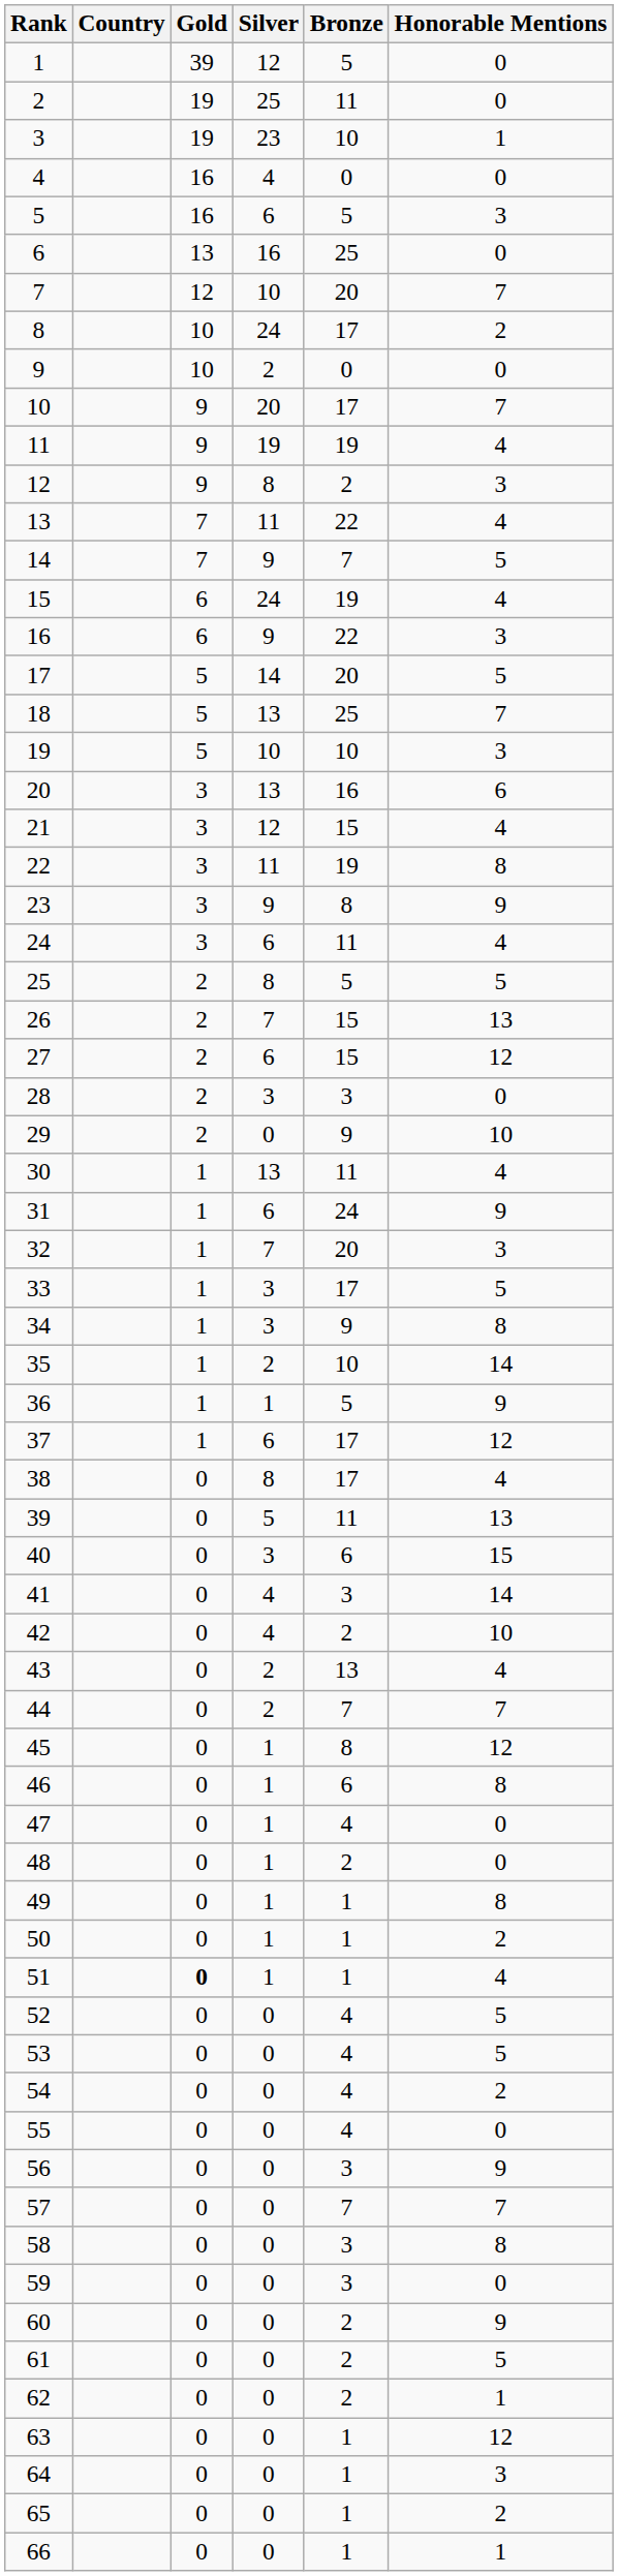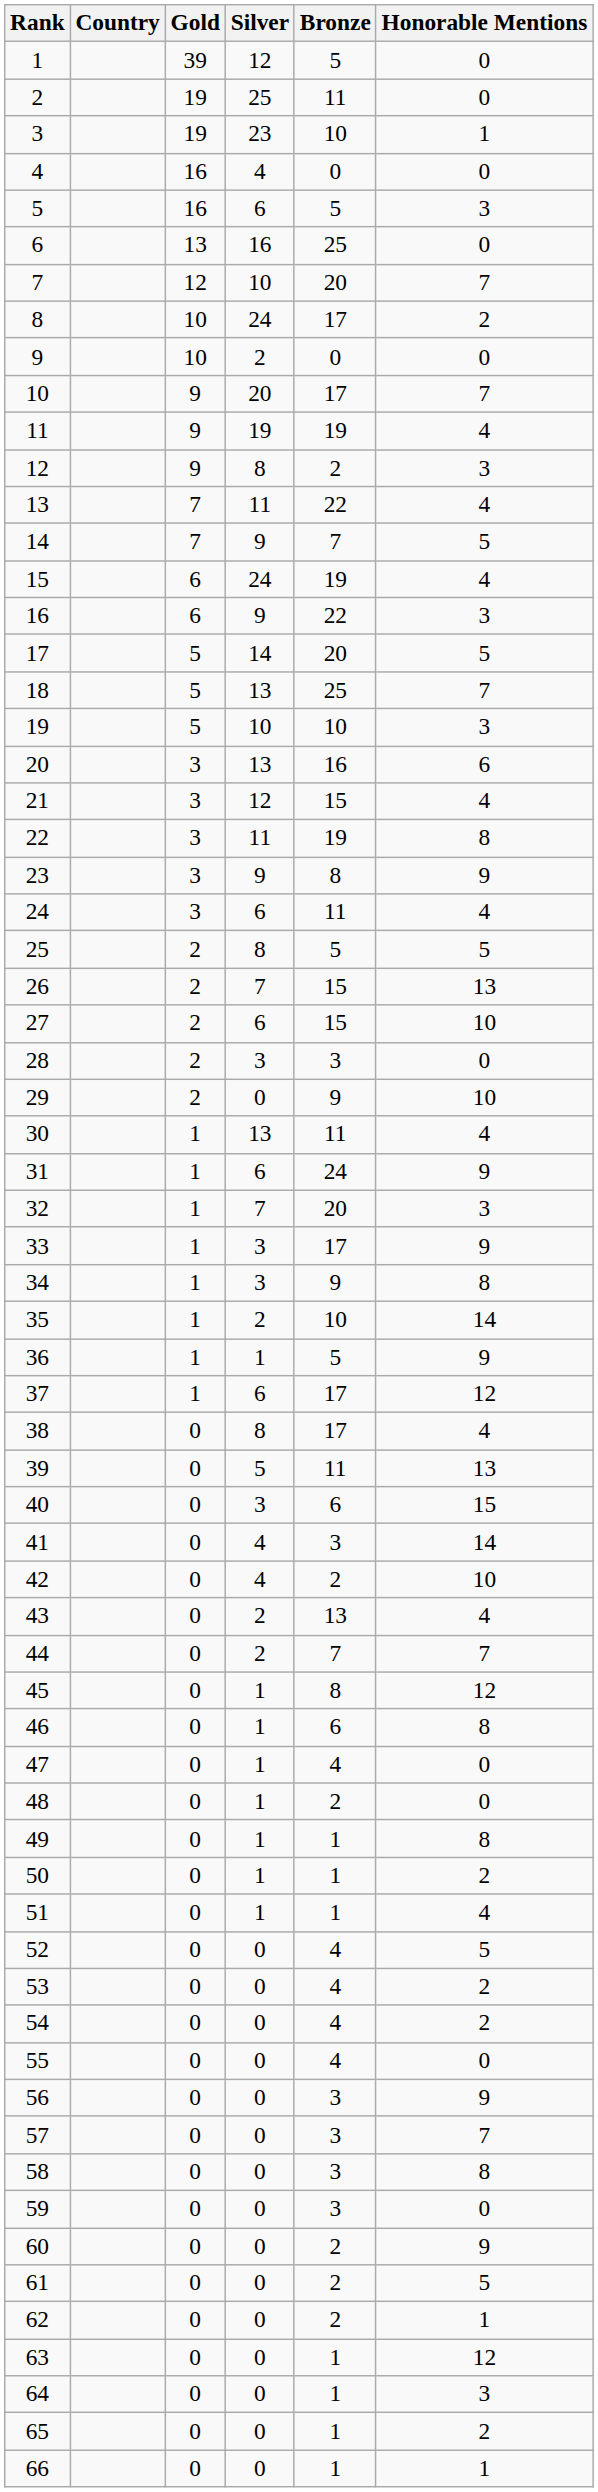27 | Honorable Mentions: 12 -> 10
33 | Honorable Mentions: 5 -> 9
51 | Gold: bold -> normal
53 | Honorable Mentions: 5 -> 2
57 | Bronze: 7 -> 3
